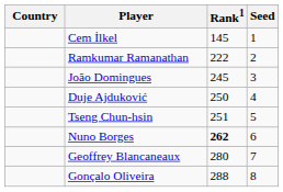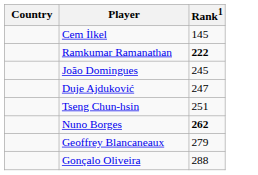- column: Seed | 1 | 2 | 3 | 4 | 5 | 6 | 7 | 8
Ramkumar Ramanathan | Rank1: normal -> bold
Duje Ajduković | Rank1: 250 -> 247
Geoffrey Blancaneaux | Rank1: 280 -> 279
